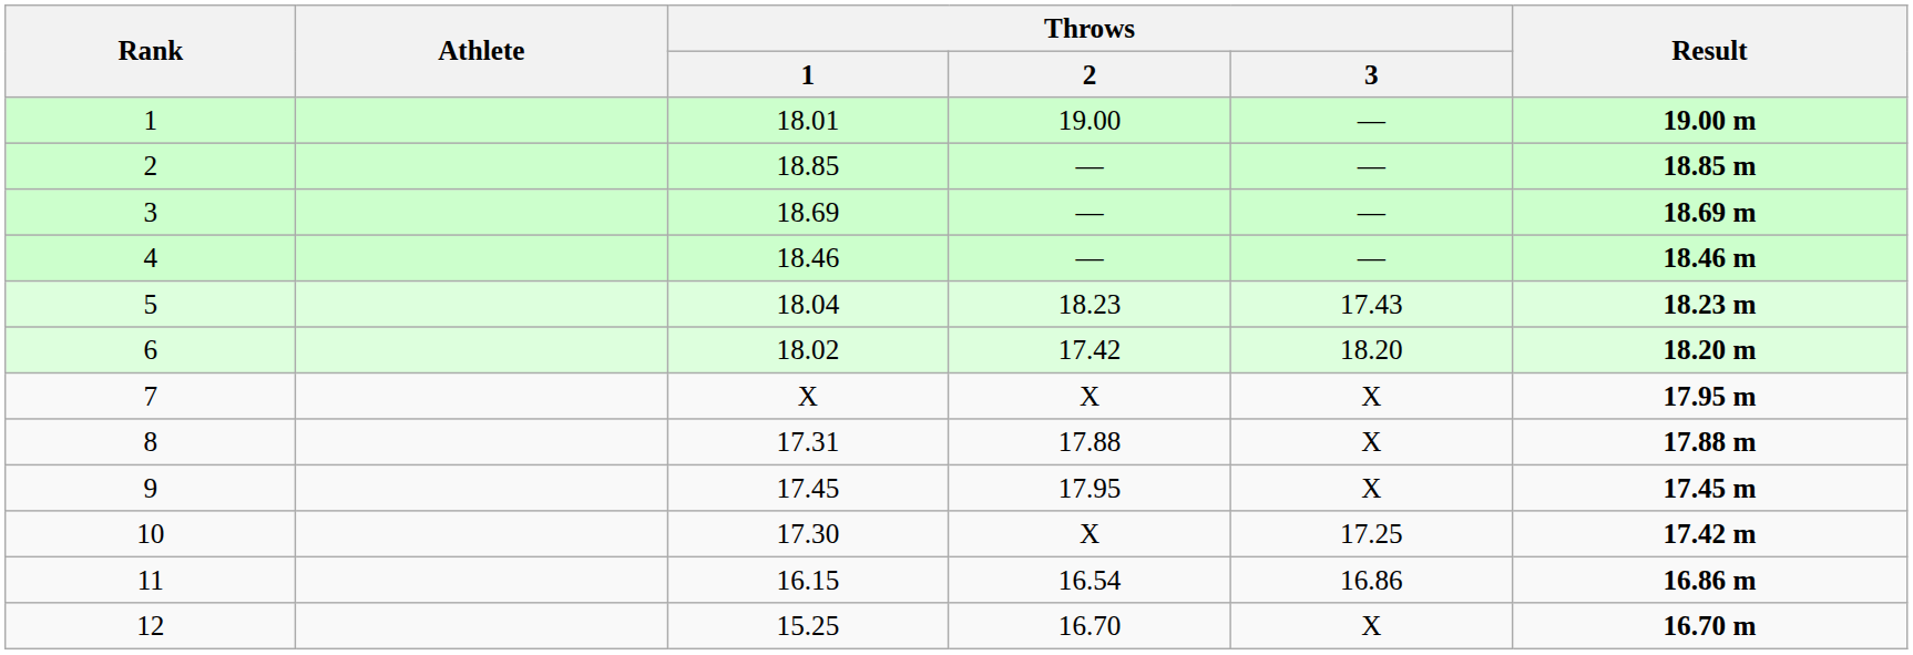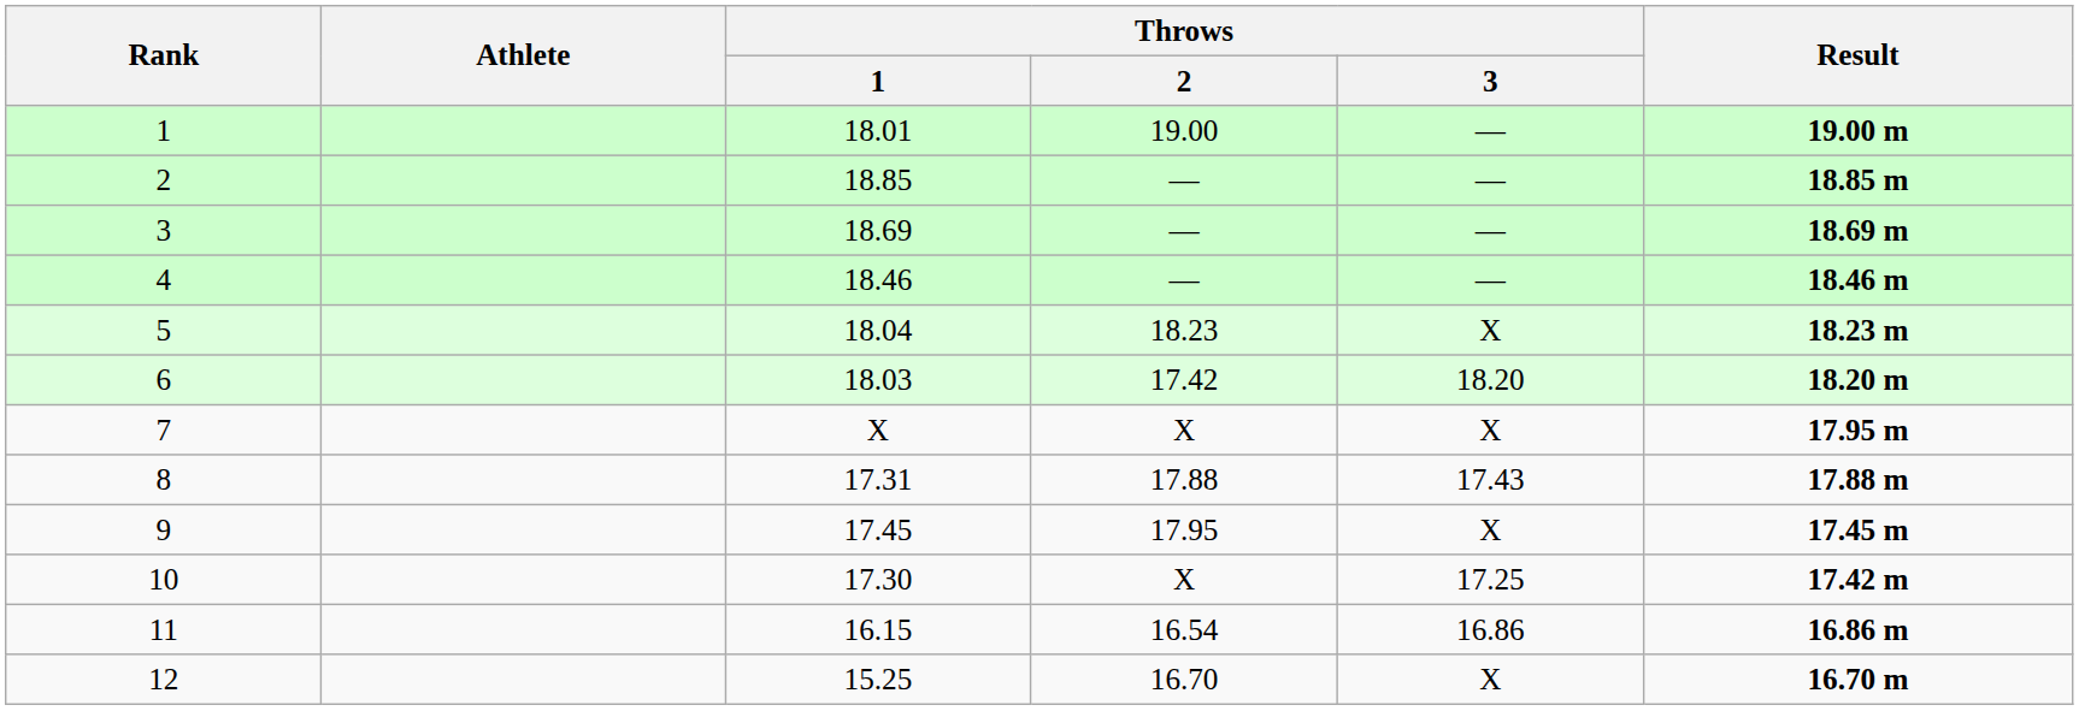5 | Throws / 3: 17.43 -> X
6 | Throws / 1: 18.02 -> 18.03
8 | Throws / 3: X -> 17.43
